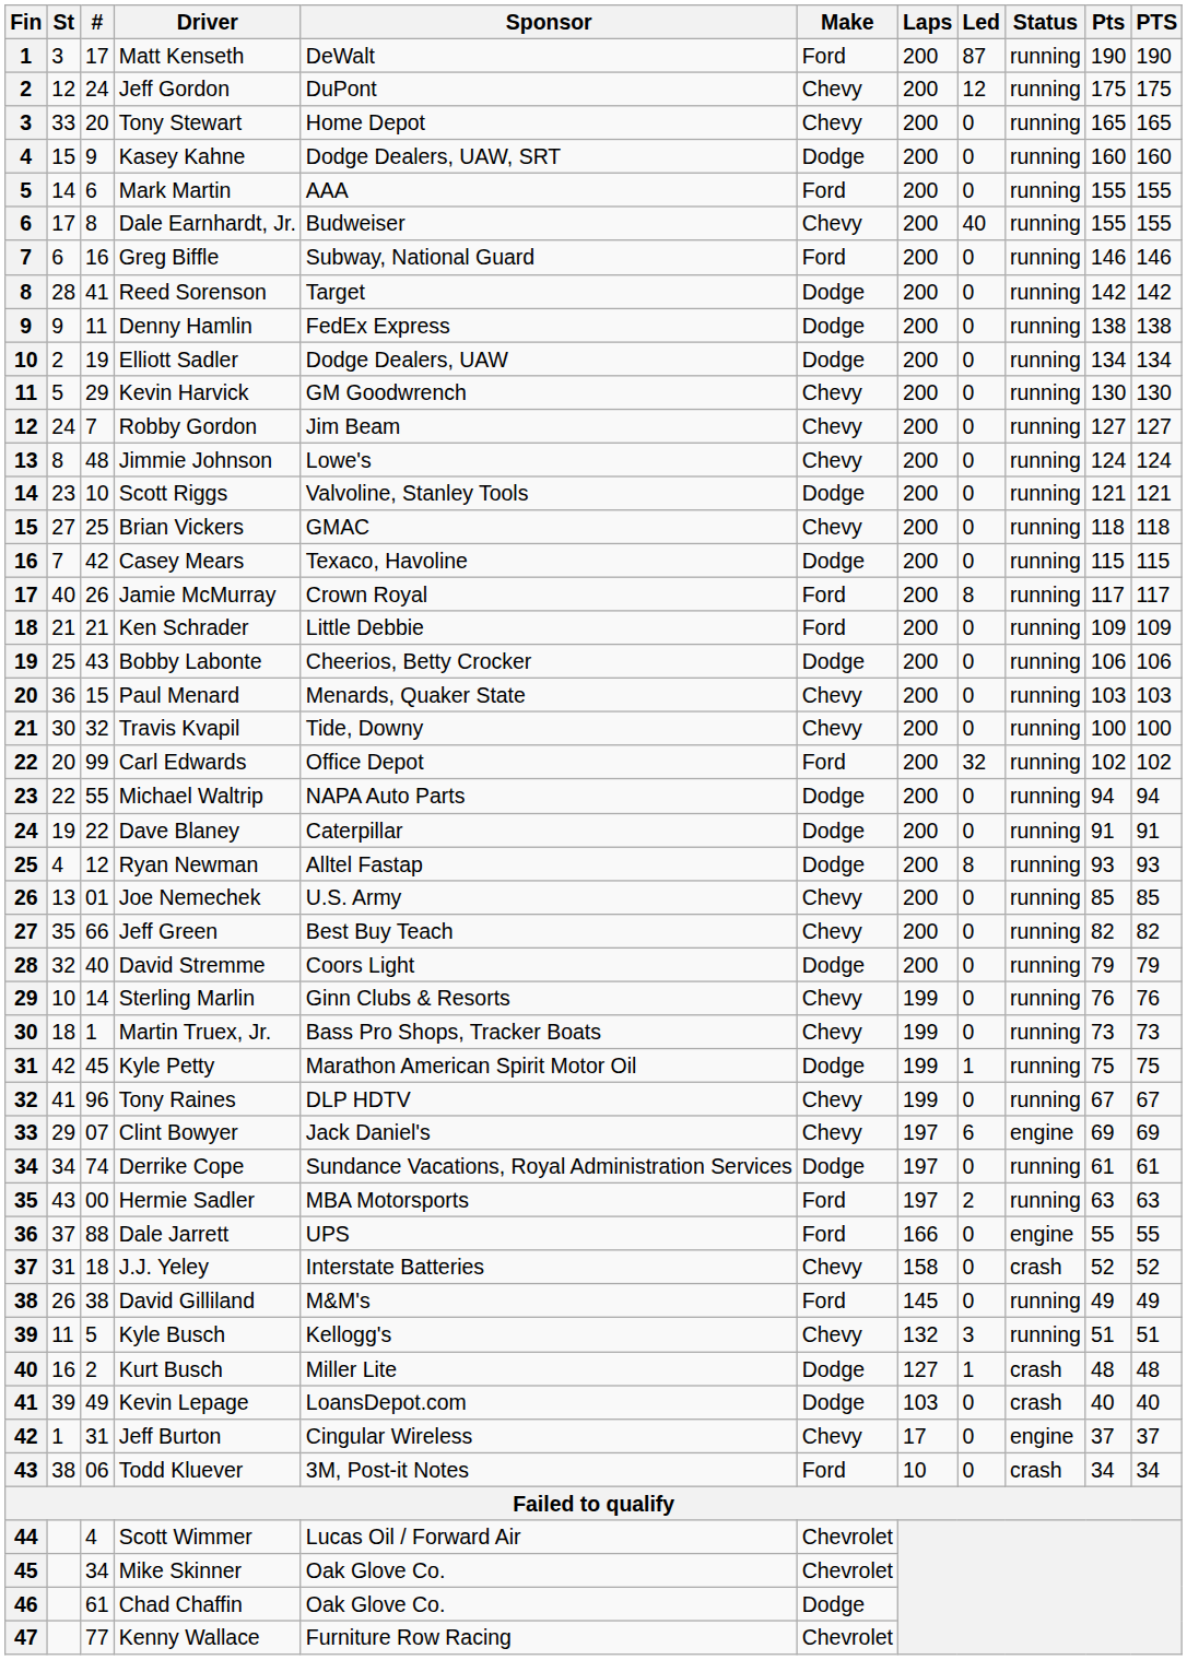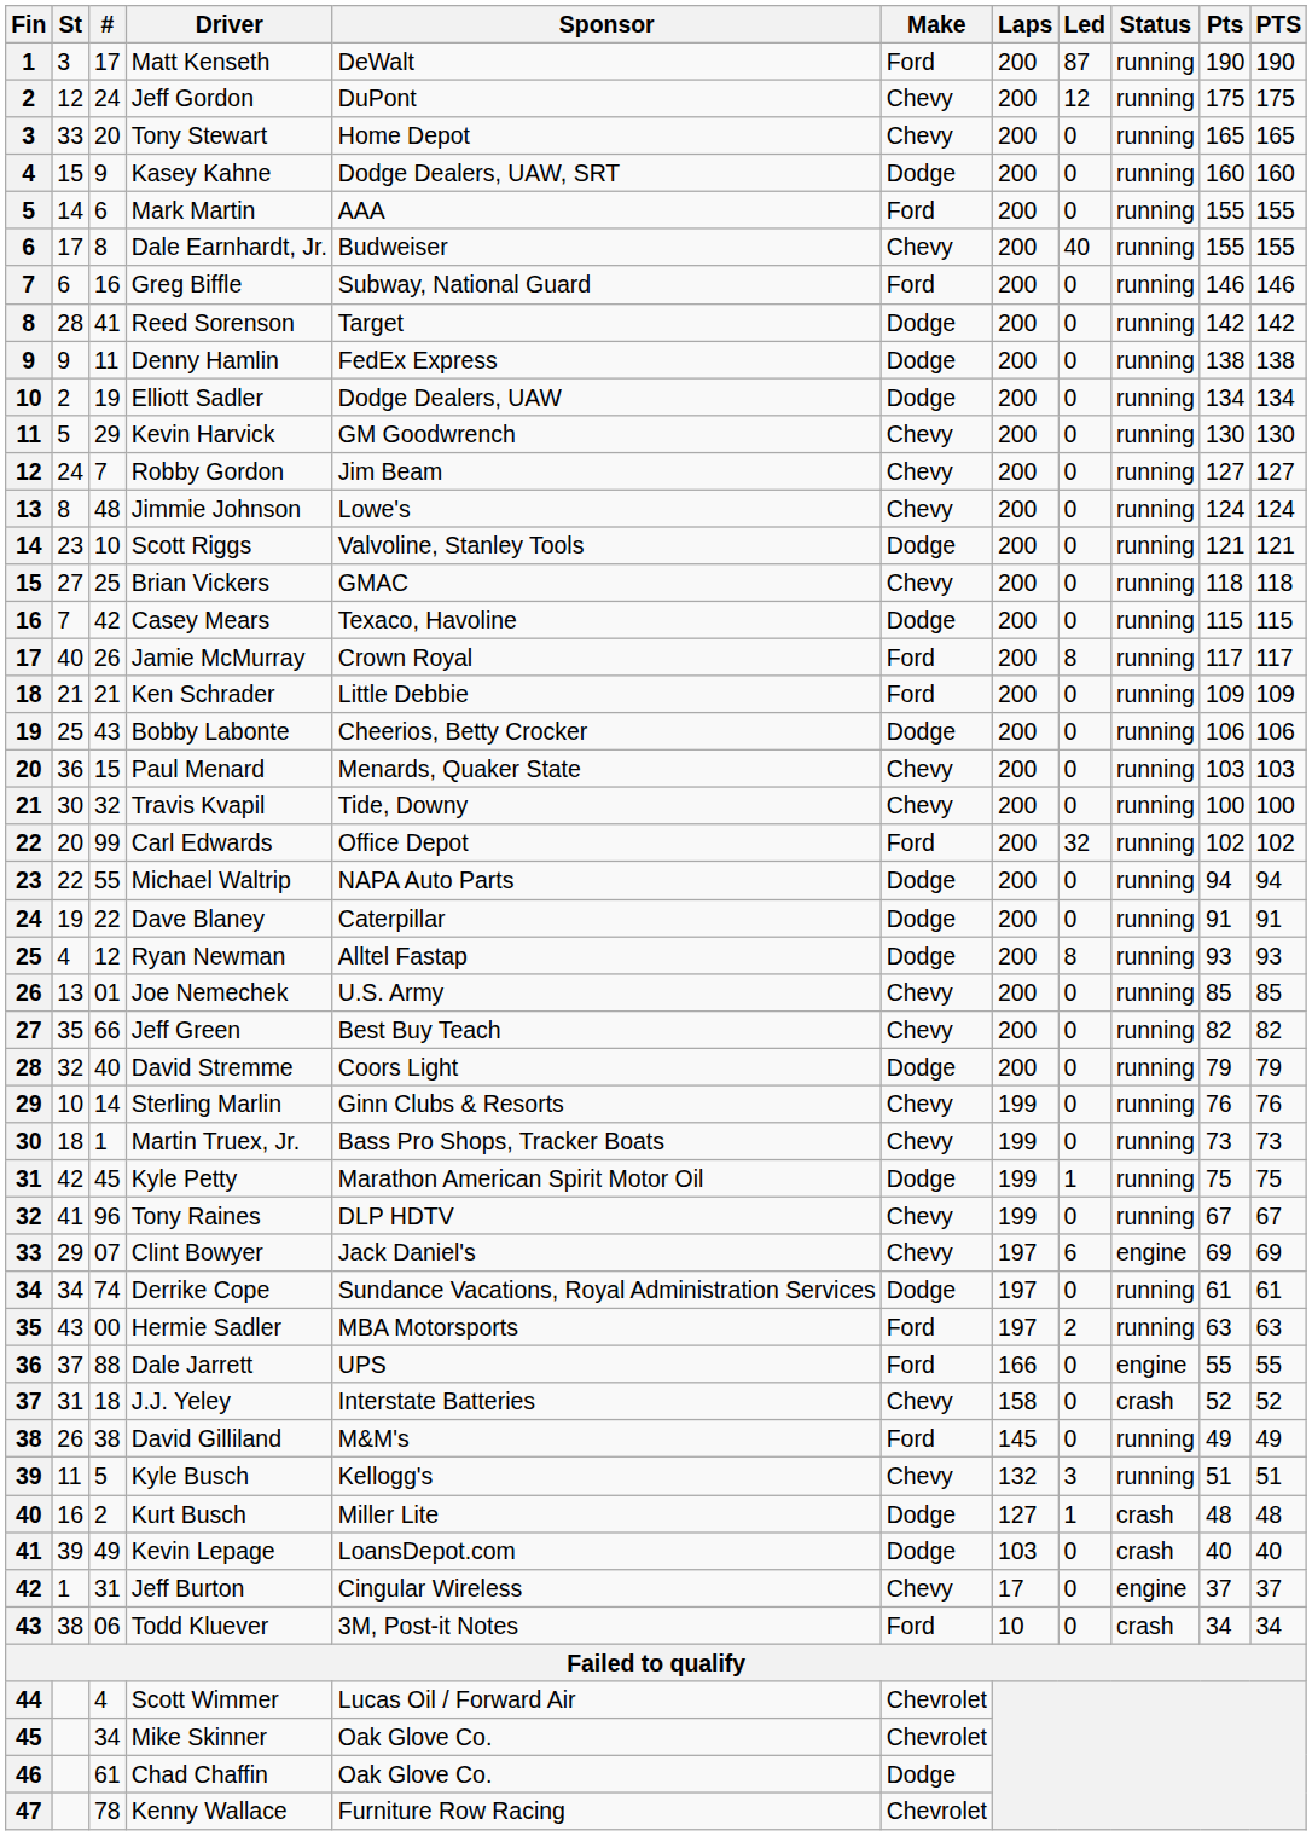Kenny Wallace | #: 77 -> 78
